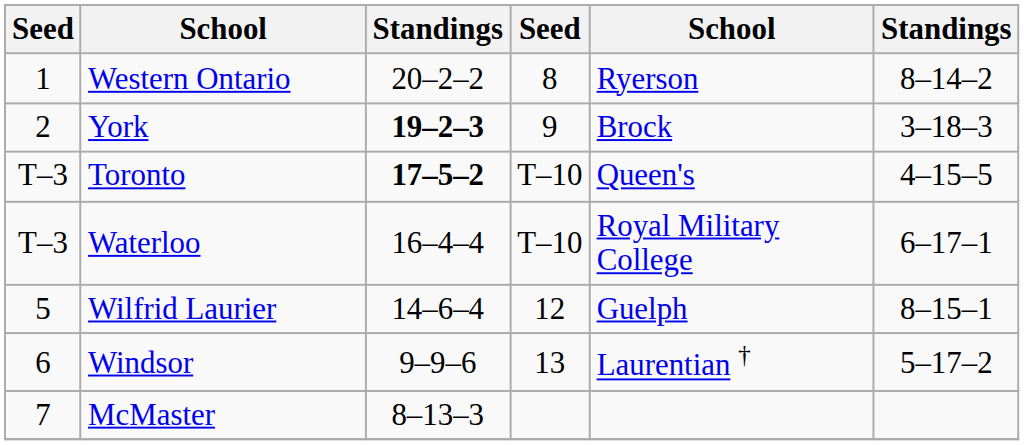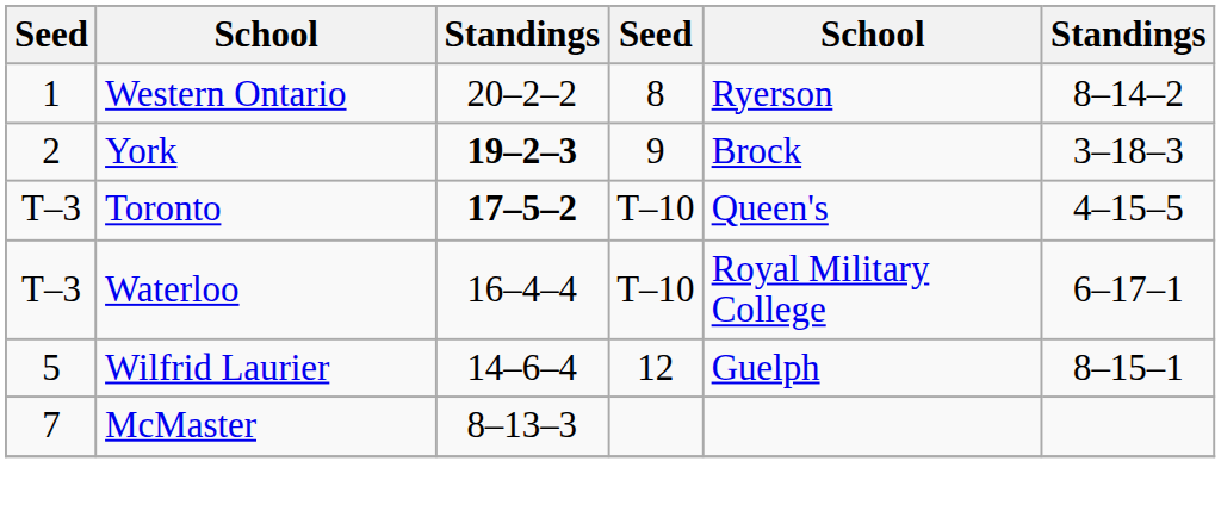- row: 6 | Windsor | 9–9–6 | 13 | Laurentian † | 5–17–2
